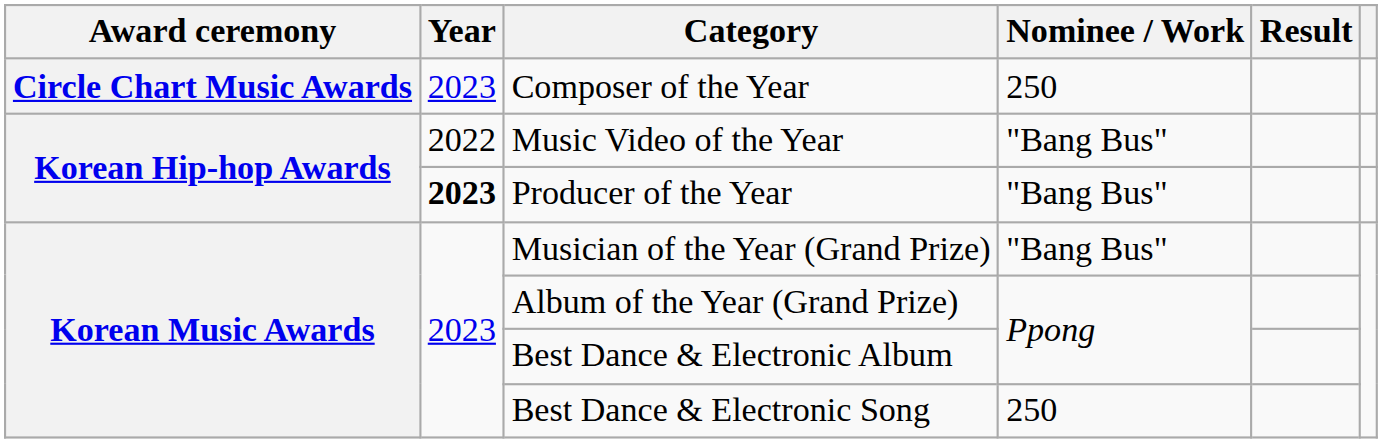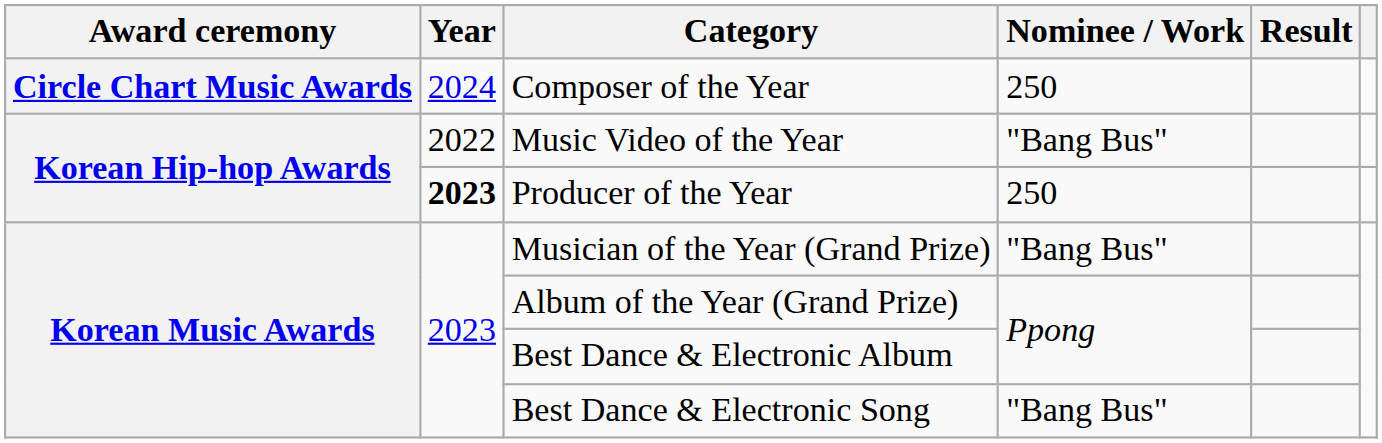Composer of the Year | Year: 2023 -> 2024
Producer of the Year | Nominee / Work: "Bang Bus" -> 250
Best Dance & Electronic Song | Nominee / Work: 250 -> "Bang Bus"
